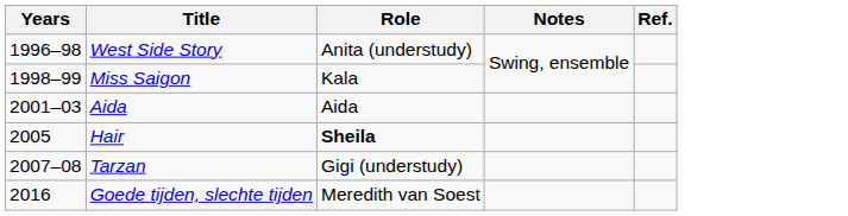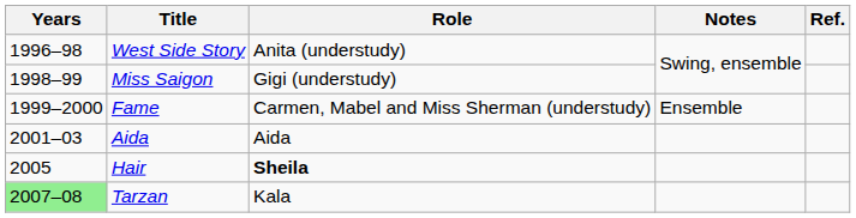Miss Saigon | Role: Kala -> Gigi (understudy)
+ row: 1999–2000 | Fame | Carmen, Mabel and Miss Sherman (understudy) | Ensemble
Tarzan | Years: no background -> lightgreen background
Tarzan | Role: Gigi (understudy) -> Kala
- row: 2016 | Goede tijden, slechte tijden | Meredith van Soest
